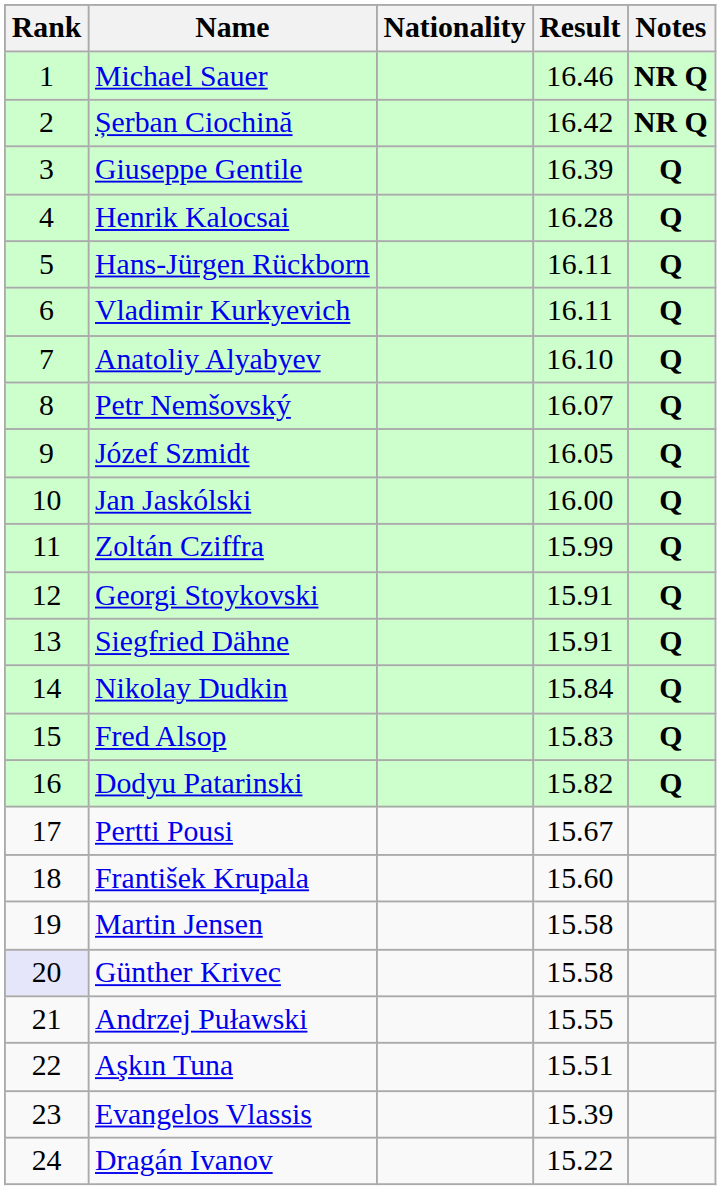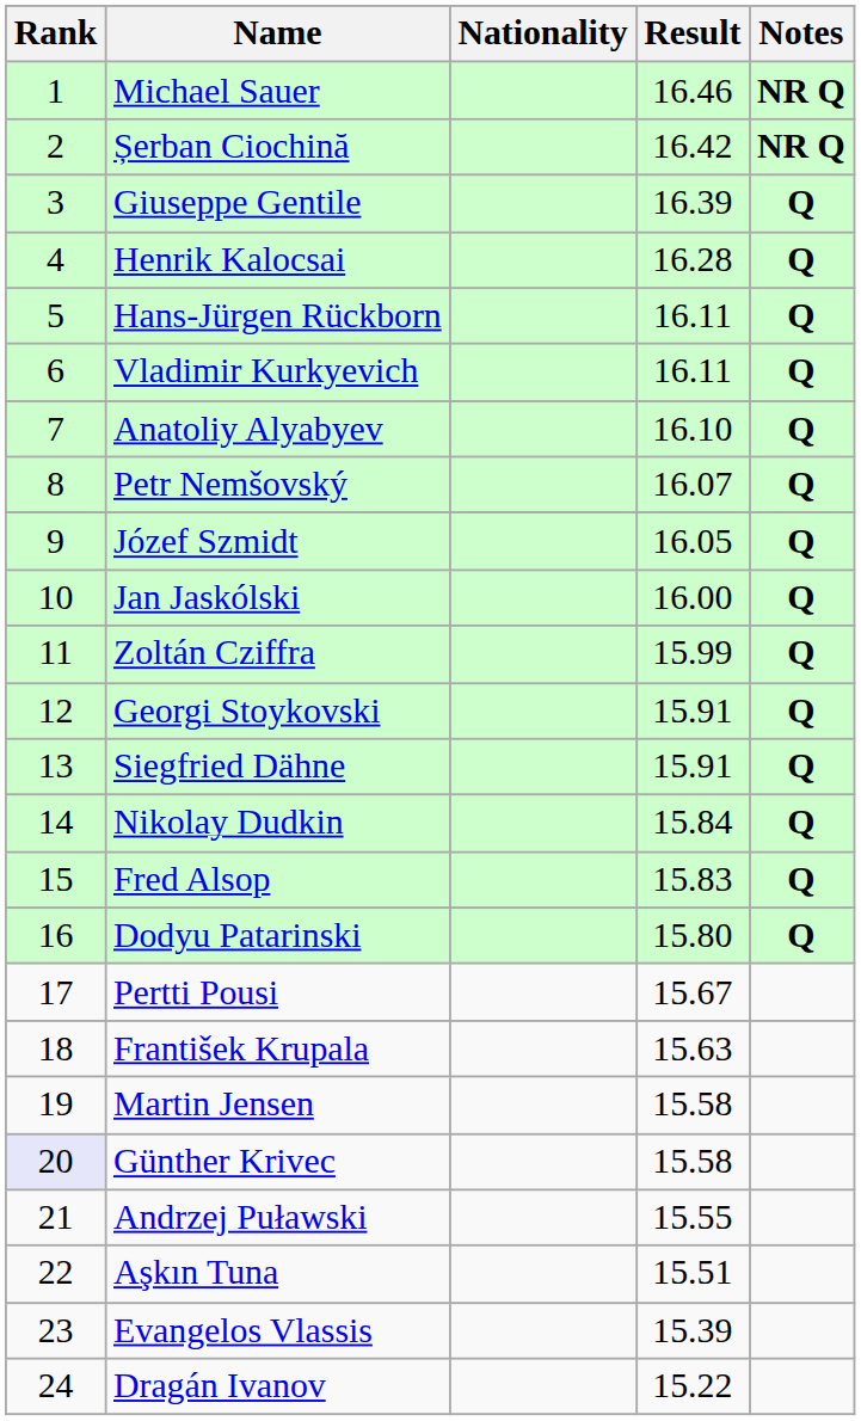Dodyu Patarinski | Result: 15.82 -> 15.80
František Krupala | Result: 15.60 -> 15.63
